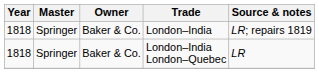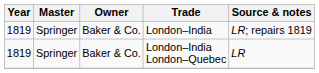London–India | Year: 1818 -> 1819
London–India London–Quebec | Year: 1818 -> 1819
